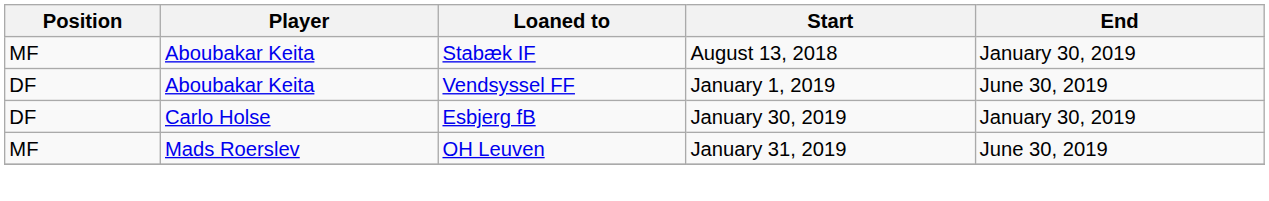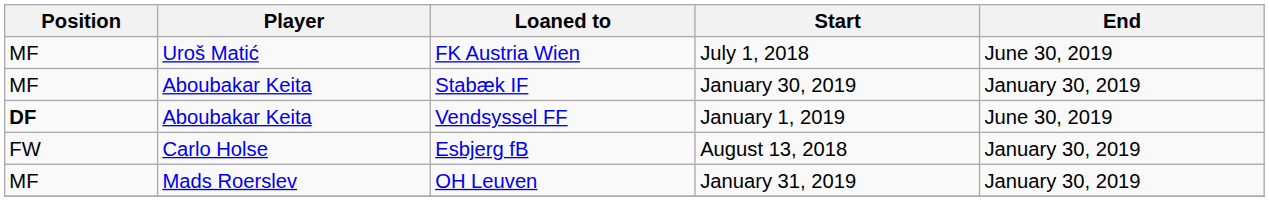+ row: MF | Uroš Matić | FK Austria Wien | July 1, 2018 | June 30, 2019
Stabæk IF | Start: August 13, 2018 -> January 30, 2019
Vendsyssel FF | Position: normal -> bold
Esbjerg fB | Position: DF -> FW
Esbjerg fB | Start: January 30, 2019 -> August 13, 2018
OH Leuven | End: June 30, 2019 -> January 30, 2019
